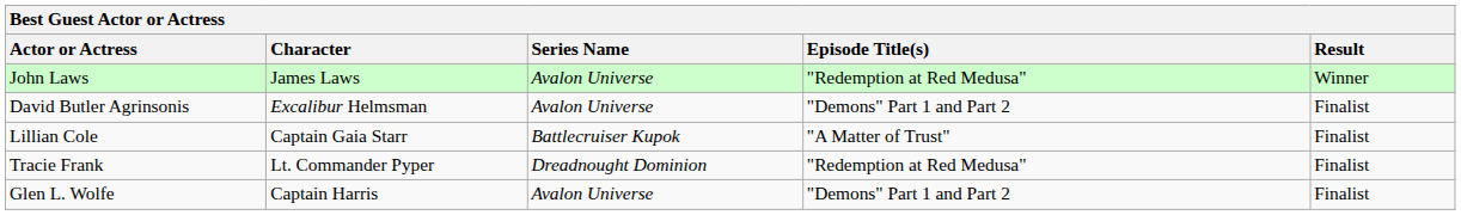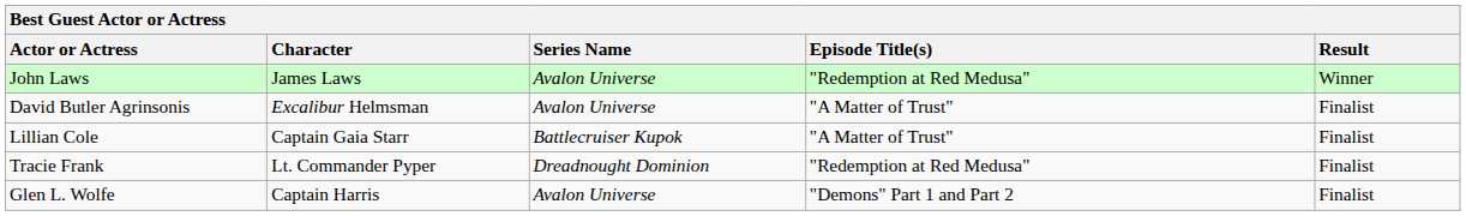David Butler Agrinsonis | Episode Title(s): "Demons" Part 1 and Part 2 -> "A Matter of Trust"
